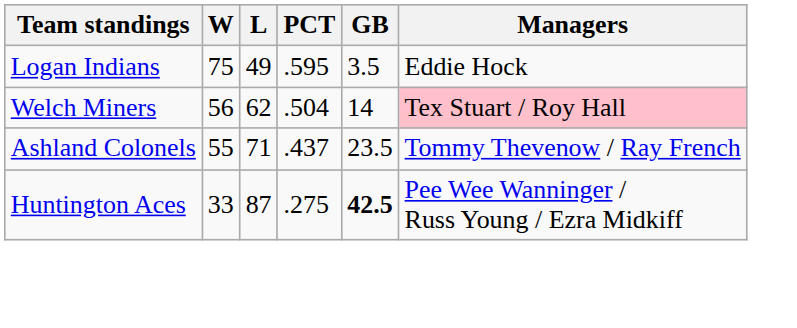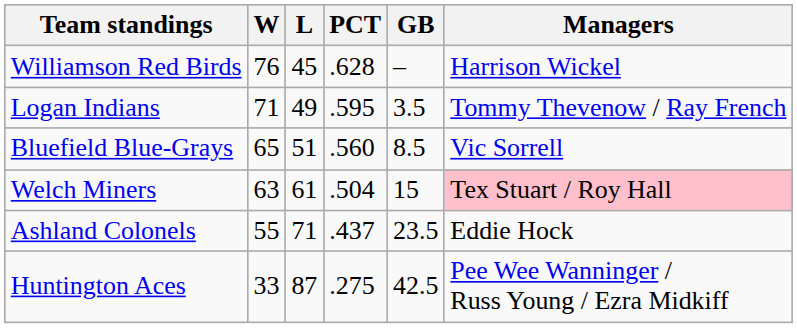+ row: Williamson Red Birds | 76 | 45 | .628 | – | Harrison Wickel
Logan Indians | W: 75 -> 71
Logan Indians | Managers: Eddie Hock -> Tommy Thevenow / Ray French
+ row: Bluefield Blue-Grays | 65 | 51 | .560 | 8.5 | Vic Sorrell
Welch Miners | W: 56 -> 63
Welch Miners | L: 62 -> 61
Welch Miners | GB: 14 -> 15
Ashland Colonels | Managers: Tommy Thevenow / Ray French -> Eddie Hock
Huntington Aces | GB: bold -> normal
